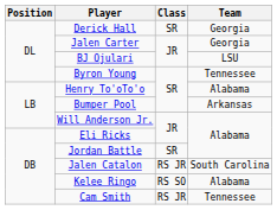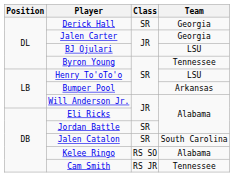Henry To'oTo'o | Team: Alabama -> LSU
Jalen Catalon | Class: RS JR -> SR
